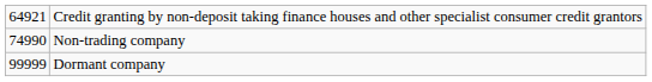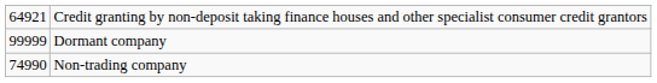rows swapped: Non-trading company <-> Dormant company
